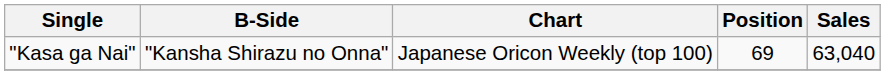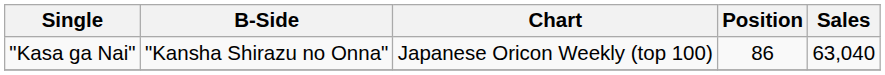"Kasa ga Nai" | Position: 69 -> 86
